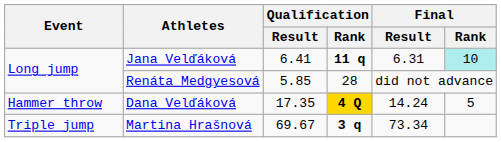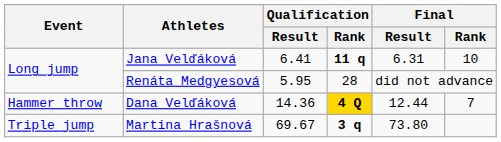Jana Velďáková | Final / Rank: paleturquoise background -> no background
Renáta Medgyesová | Qualification / Result: 5.85 -> 5.95
Dana Velďáková | Qualification / Result: 17.35 -> 14.36
Dana Velďáková | Final / Result: 14.24 -> 12.44
Dana Velďáková | Final / Rank: 5 -> 7
Martina Hrašnová | Final / Result: 73.34 -> 73.80
